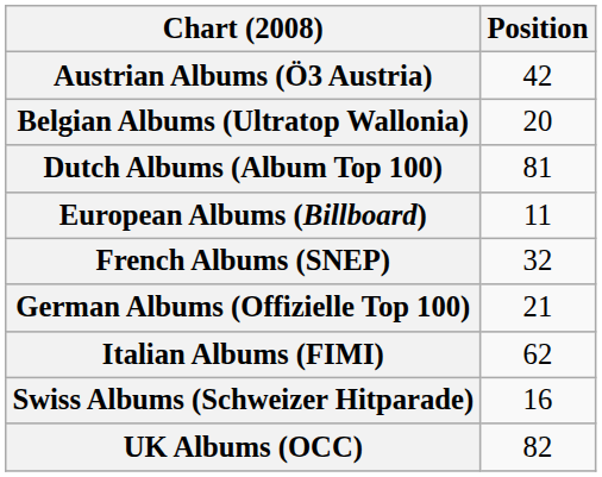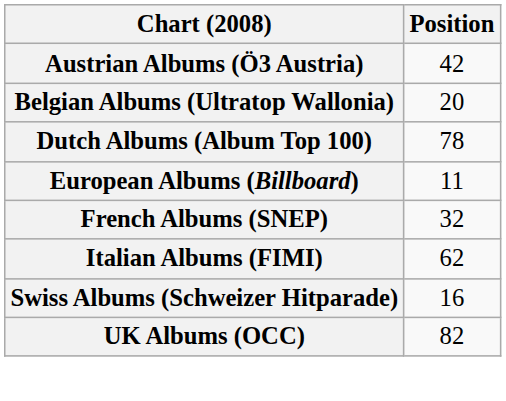Dutch Albums (Album Top 100) | Position: 81 -> 78
- row: German Albums (Offizielle Top 100) | 21
